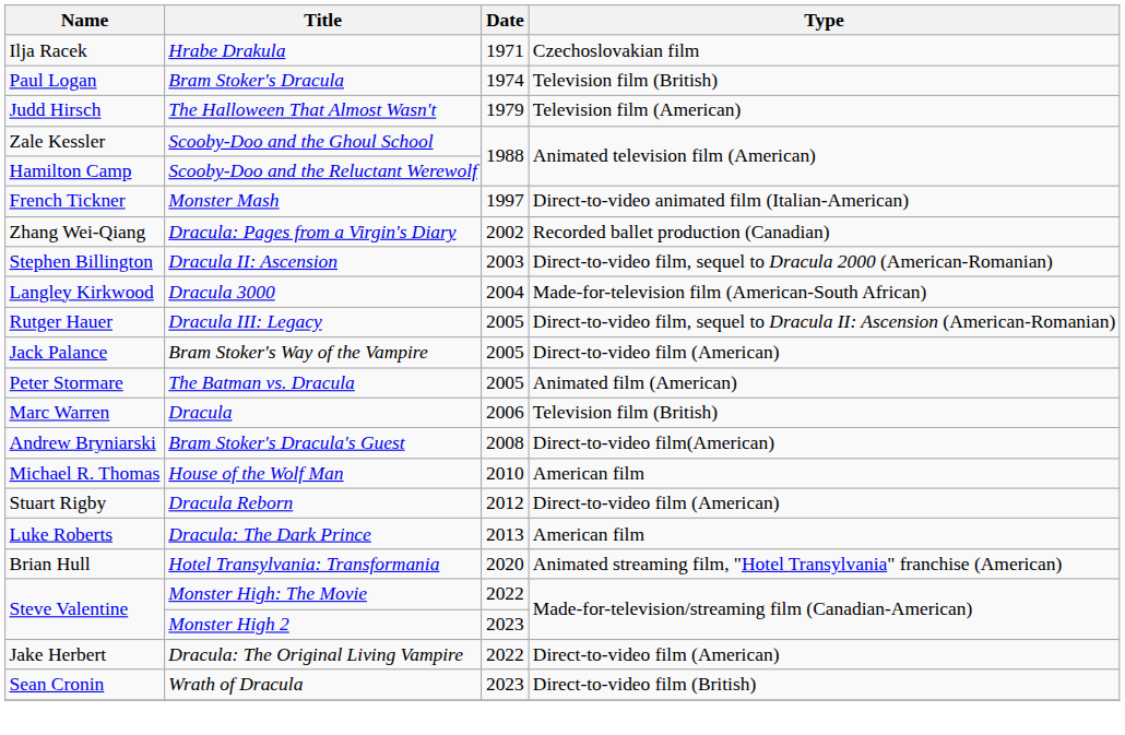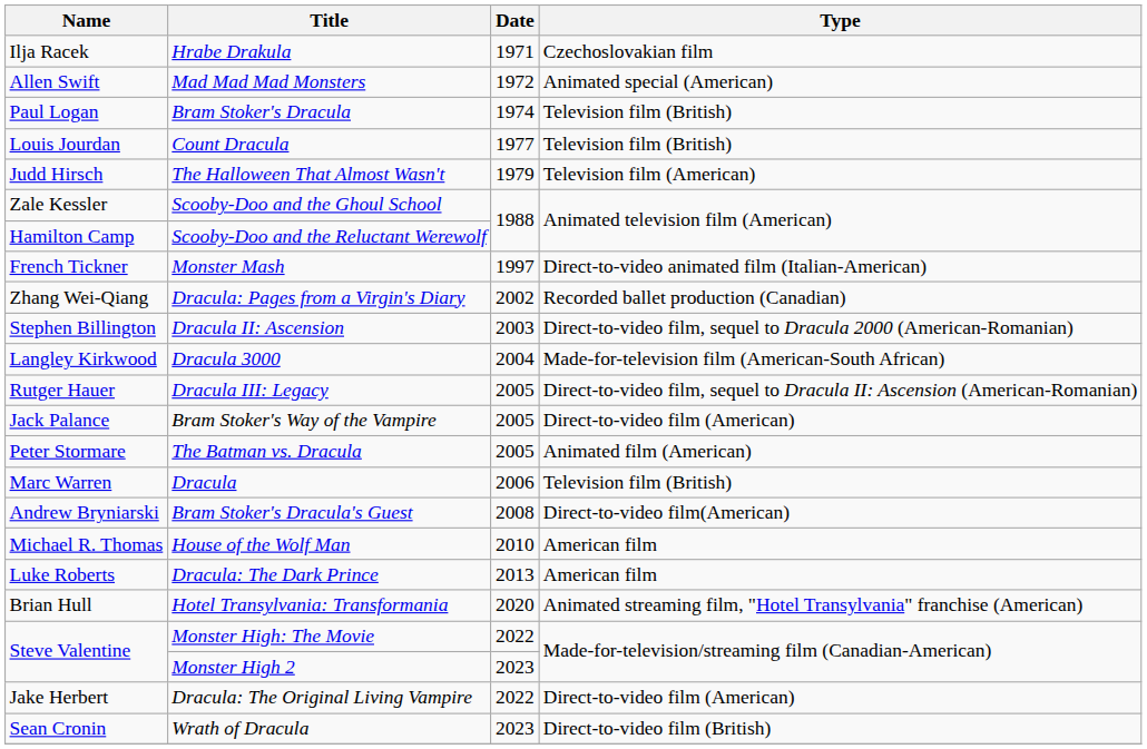+ row: Allen Swift | Mad Mad Mad Monsters | 1972 | Animated special (American)
+ row: Louis Jourdan | Count Dracula | 1977 | Television film (British)
- row: Stuart Rigby | Dracula Reborn | 2012 | Direct-to-video film (American)
